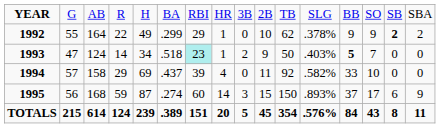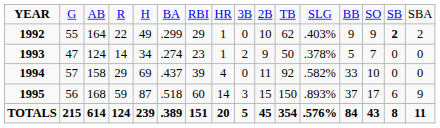1992 | column 12: .378% -> .403%
1993 | column 6: .518 -> .274
1993 | column 7: paleturquoise background -> no background
1993 | column 12: .403% -> .378%
1993 | column 13: bold -> normal
1995 | column 6: .274 -> .518
